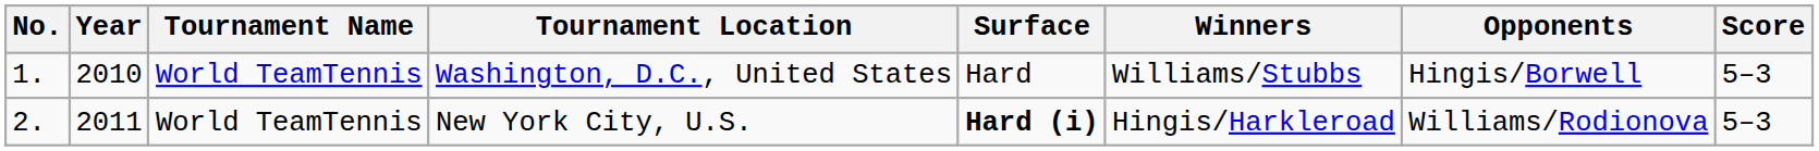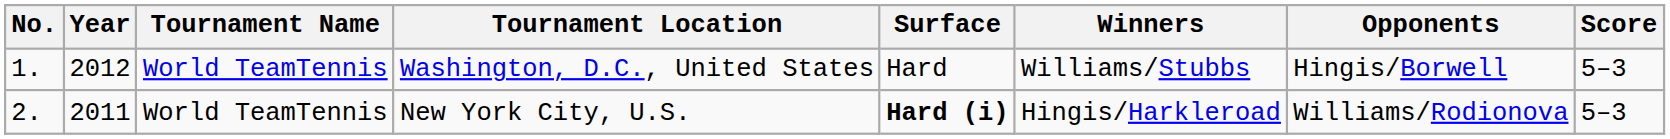Washington, D.C., United States | Year: 2010 -> 2012
